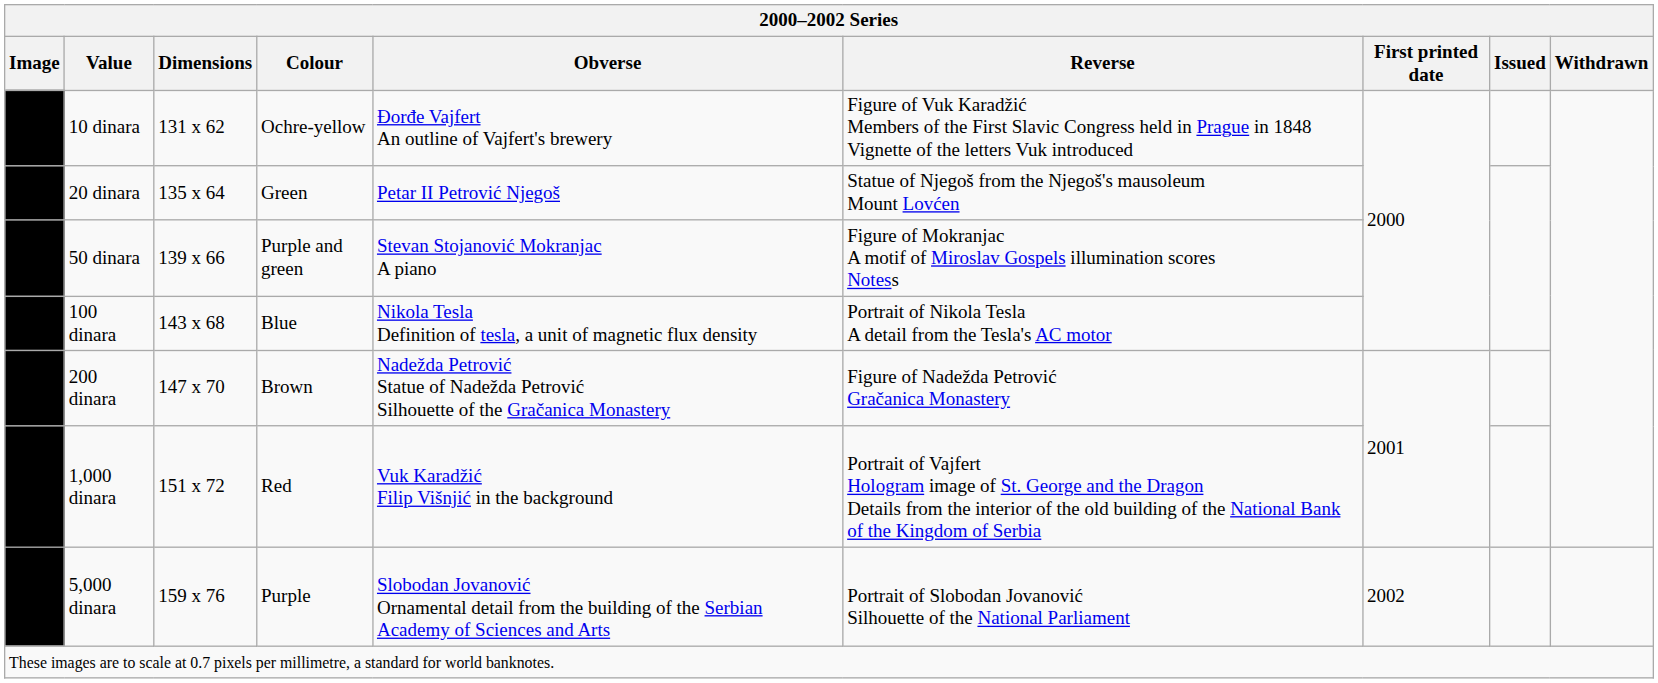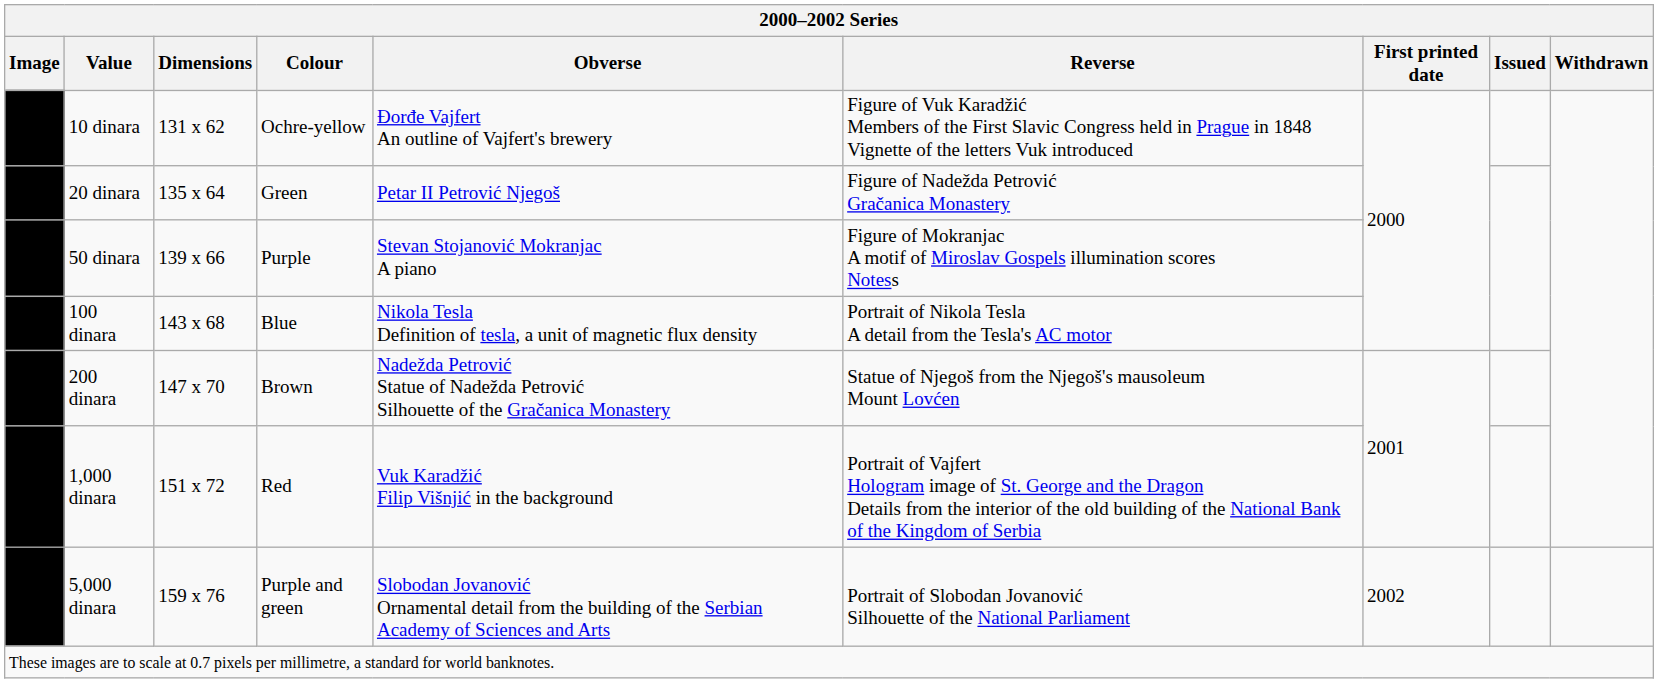20 dinara | Reverse: Statue of Njegoš from the Njegoš's mausoleum Mount Lovćen -> Figure of Nadežda Petrović Gračanica Monastery
50 dinara | Colour: Purple and green -> Purple
200 dinara | Reverse: Figure of Nadežda Petrović Gračanica Monastery -> Statue of Njegoš from the Njegoš's mausoleum Mount Lovćen
5,000 dinara | Colour: Purple -> Purple and green
